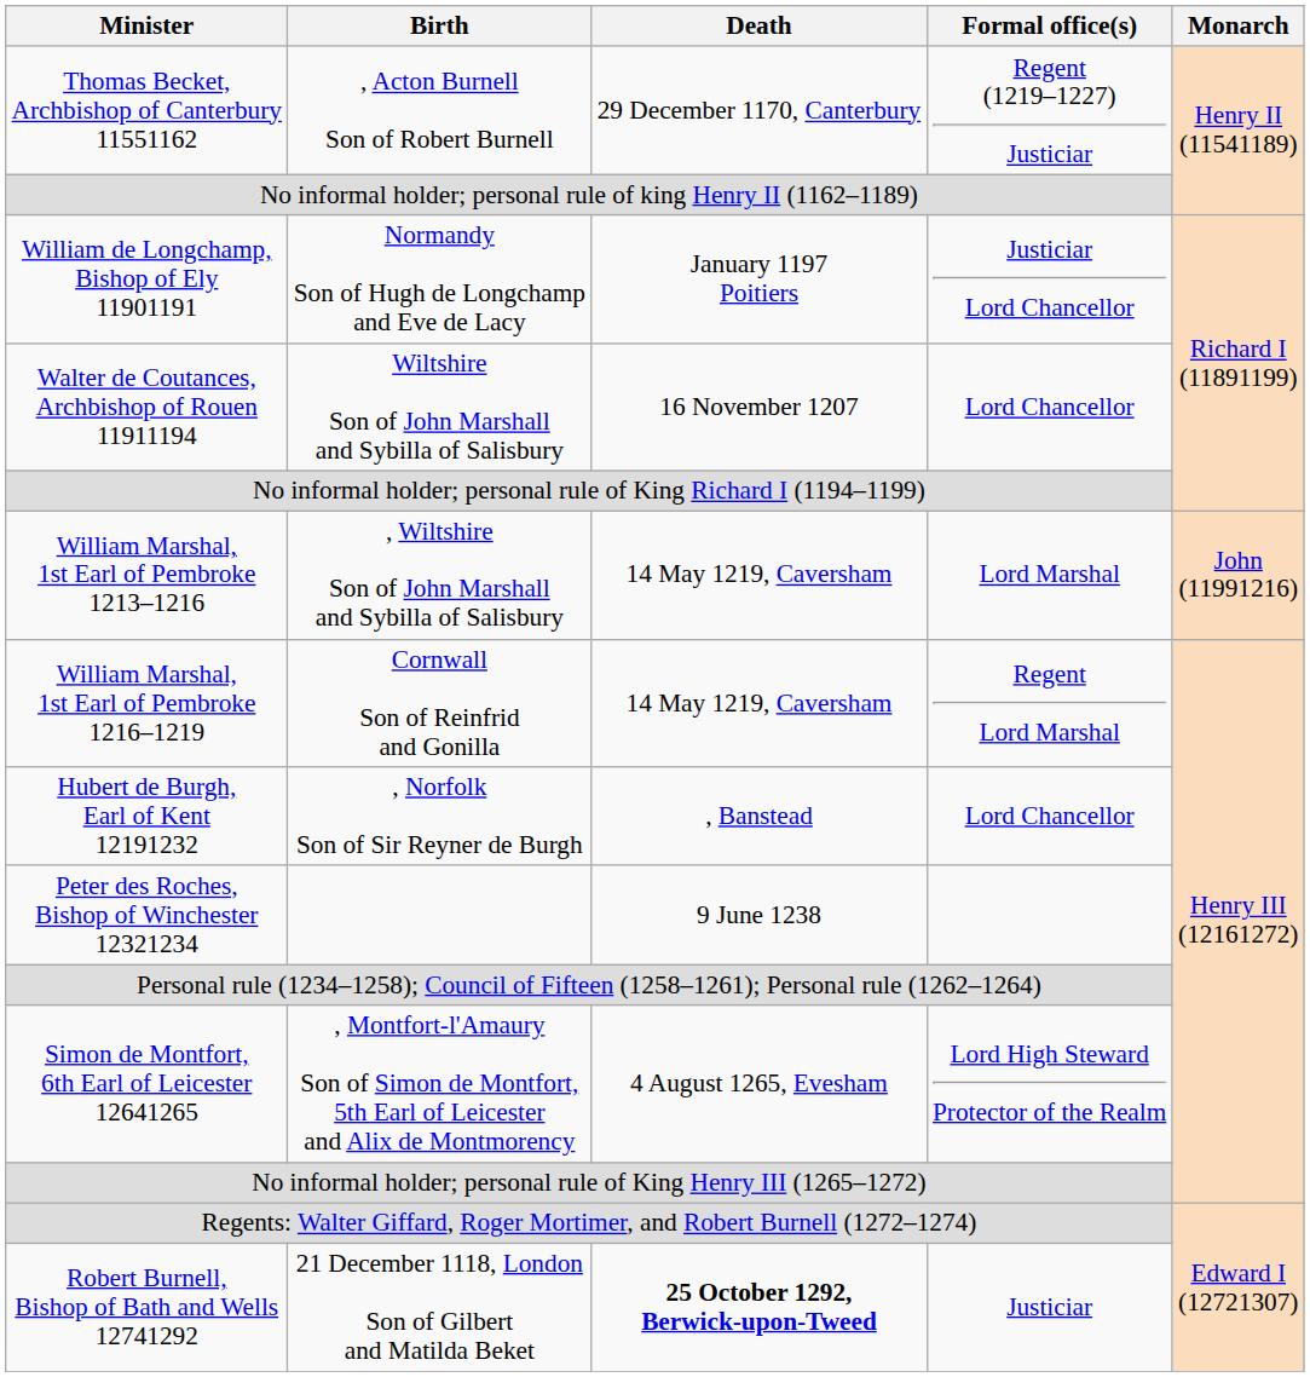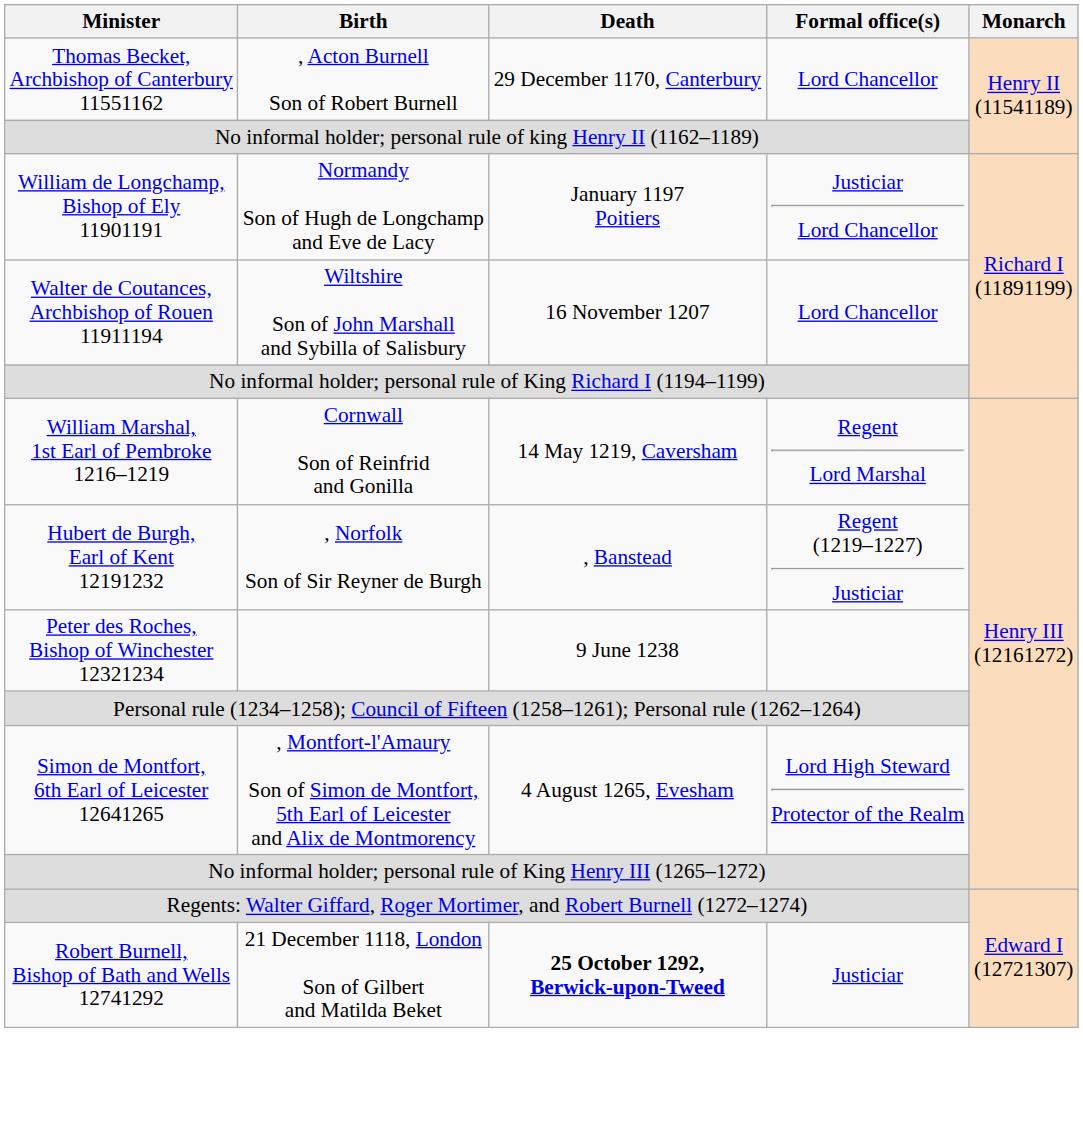Thomas Becket, Archbishop of Canterbury 11551162 | Formal office(s): Regent (1219–1227) Justiciar -> Lord Chancellor
- row: William Marshal, 1st Earl of Pembroke 1213–1216 | , Wiltshire Son of John Marshall and Sybilla of Salisbury | 14 May 1219, Caversham | Lord Marshal | John (11991216)
Hubert de Burgh, Earl of Kent 12191232 | Formal office(s): Lord Chancellor -> Regent (1219–1227) Justiciar
